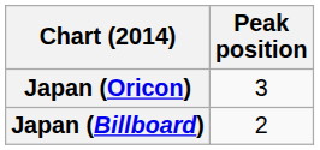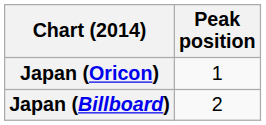Japan (Oricon) | Peak position: 3 -> 1
